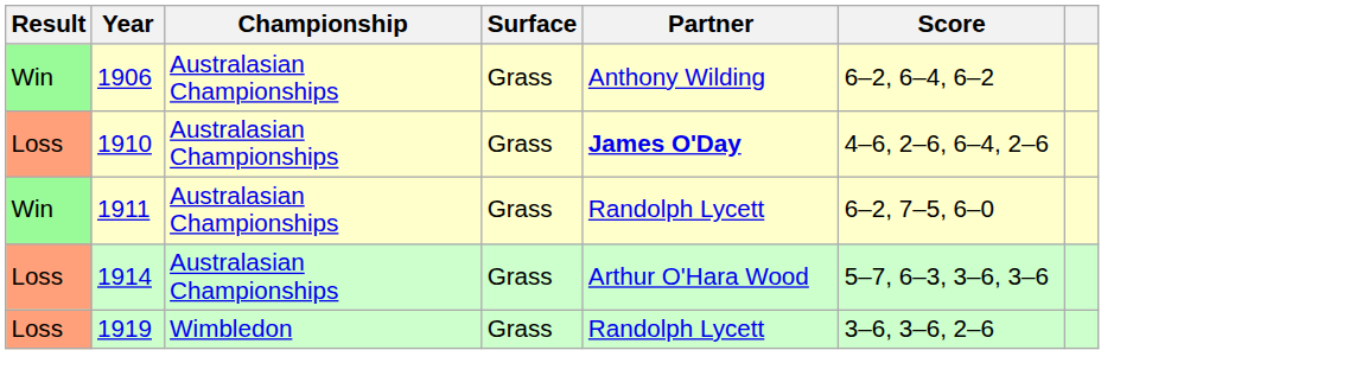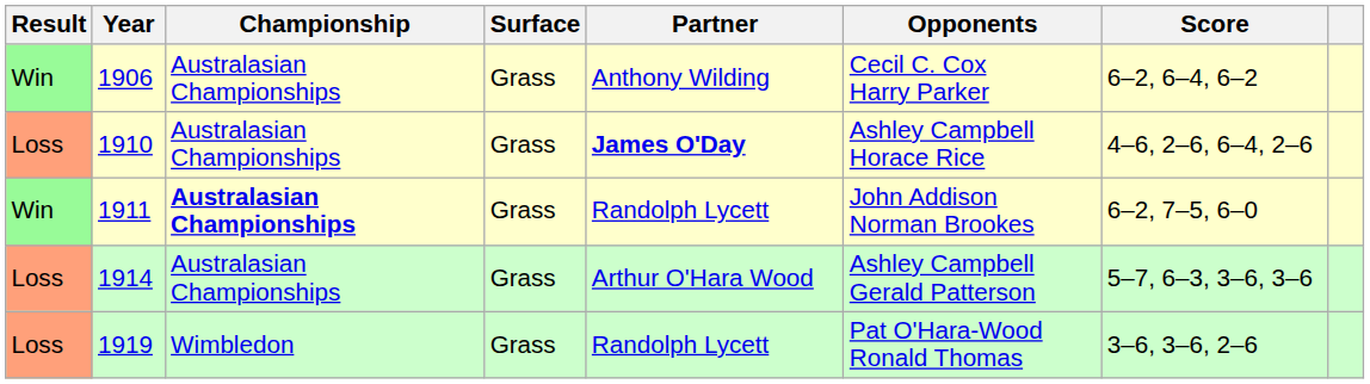+ column: Opponents | Cecil C. Cox Harry Parker | Ashley Campbell Horace Rice | John Addison Norman Brookes | Ashley Campbell Gerald Patterson | Pat O'Hara-Wood Ronald Thomas
1911 | Championship: normal -> bold
